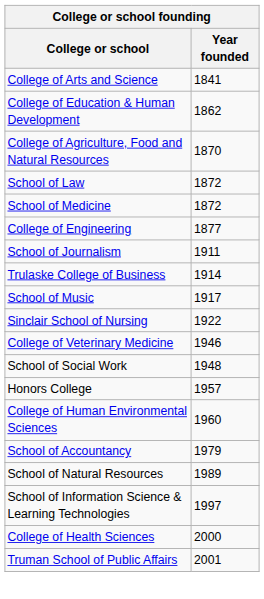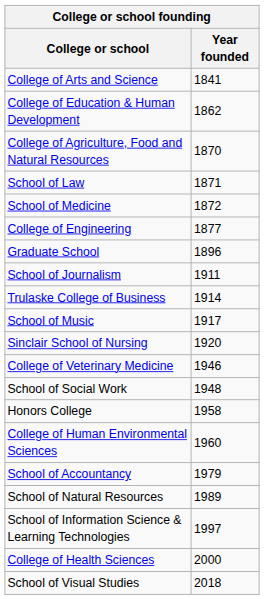School of Law | Year founded: 1872 -> 1871
+ row: Graduate School | 1896
Sinclair School of Nursing | Year founded: 1922 -> 1920
Honors College | Year founded: 1957 -> 1958
- row: Truman School of Public Affairs | 2001
+ row: School of Visual Studies | 2018
